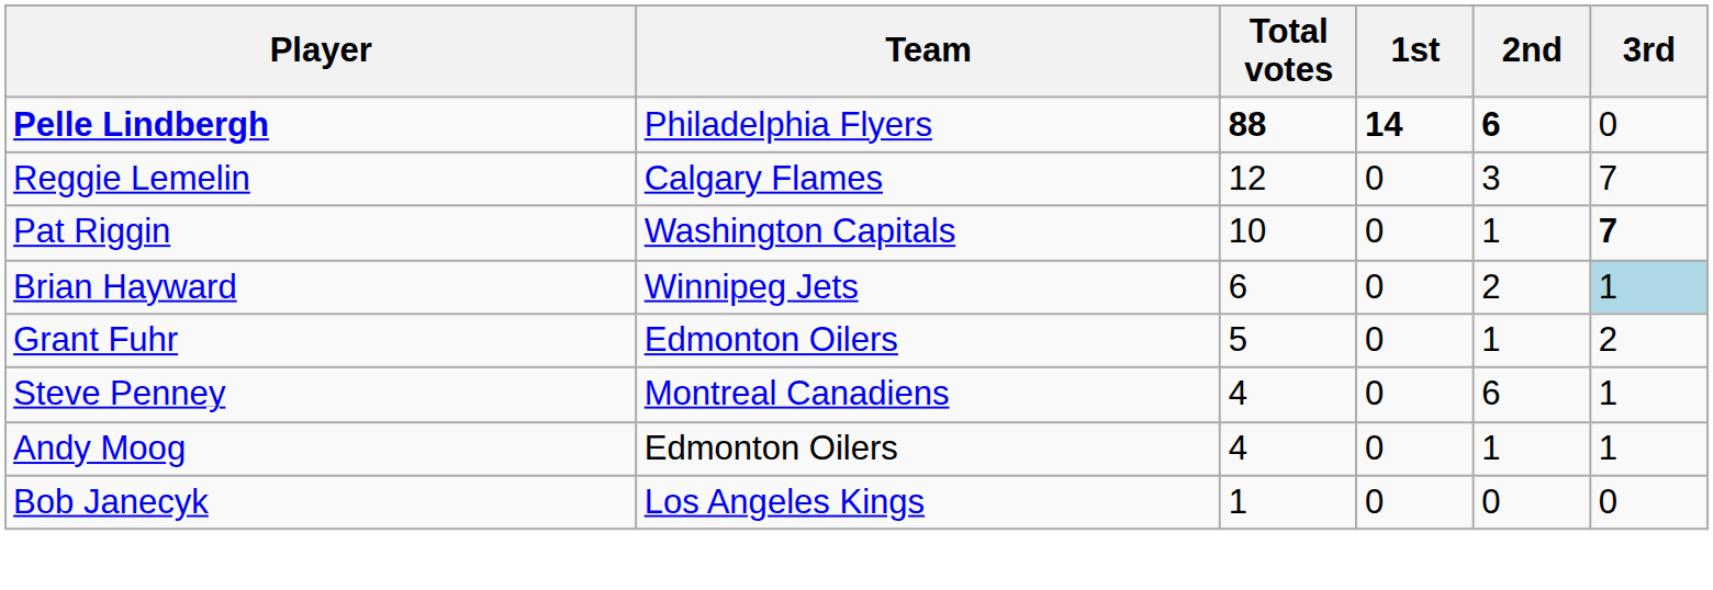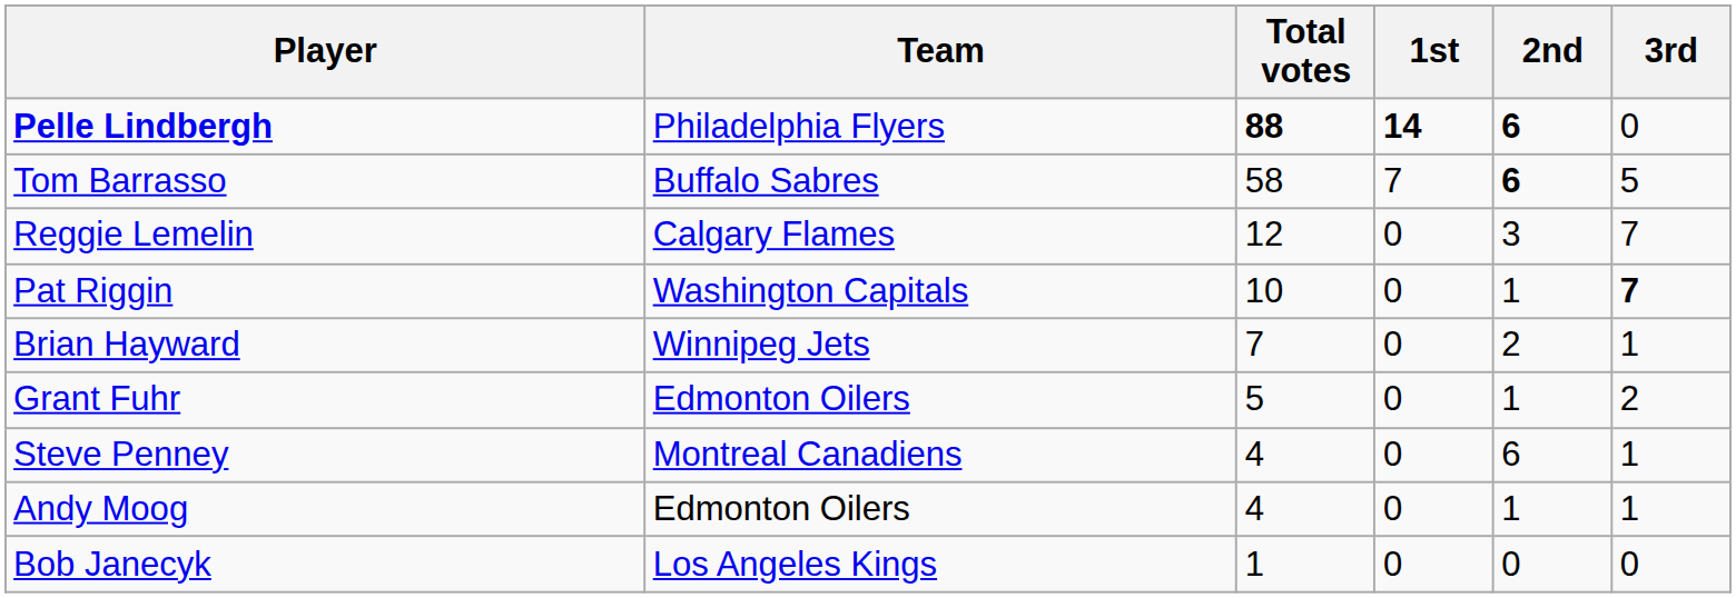+ row: Tom Barrasso | Buffalo Sabres | 58 | 7 | 6 | 5
Brian Hayward | Total votes: 6 -> 7
Brian Hayward | 3rd: lightblue background -> no background
